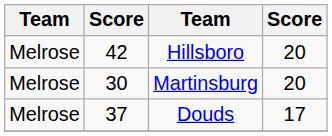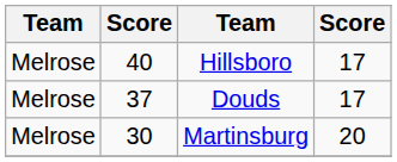Hillsboro | column 2: 42 -> 40
Hillsboro | column 4: 20 -> 17
rows swapped: Douds <-> Martinsburg
